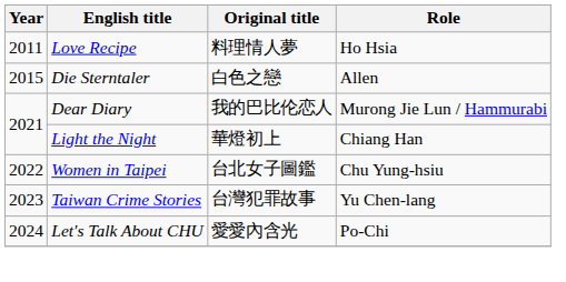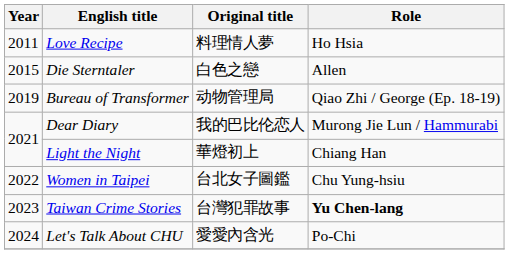+ row: 2019 | Bureau of Transformer | 动物管理局 | Qiao Zhi / George (Ep. 18-19)
Taiwan Crime Stories | Role: normal -> bold
